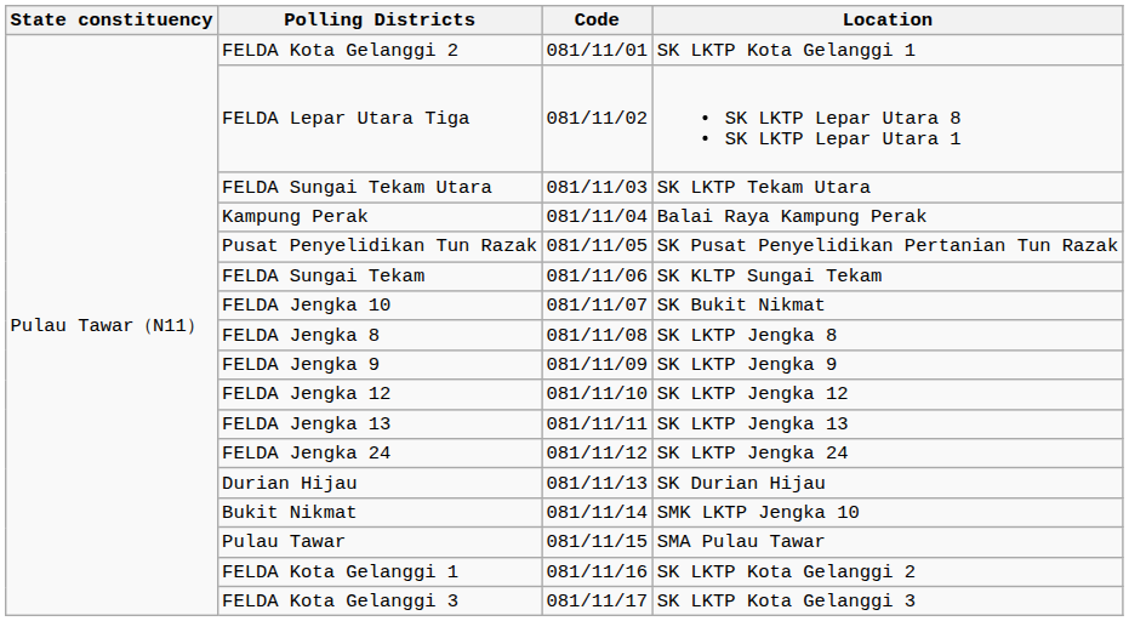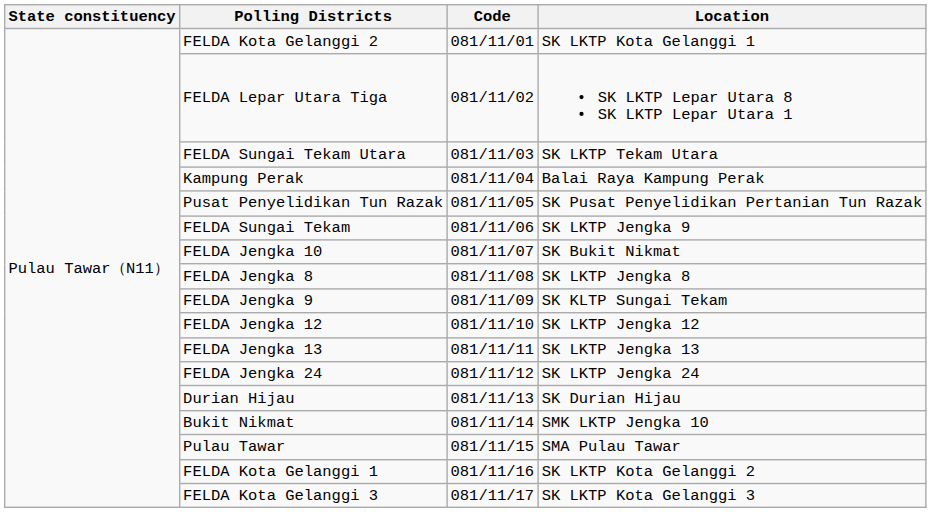FELDA Sungai Tekam | Location: SK KLTP Sungai Tekam -> SK LKTP Jengka 9
FELDA Jengka 9 | Location: SK LKTP Jengka 9 -> SK KLTP Sungai Tekam
